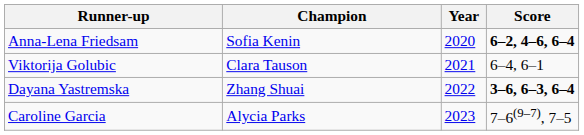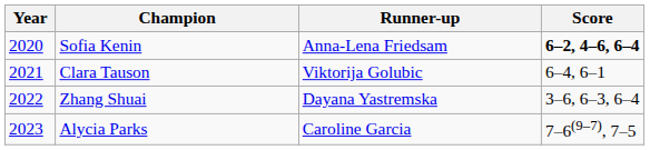columns swapped: Year <-> Runner-up
Zhang Shuai | Score: bold -> normal
